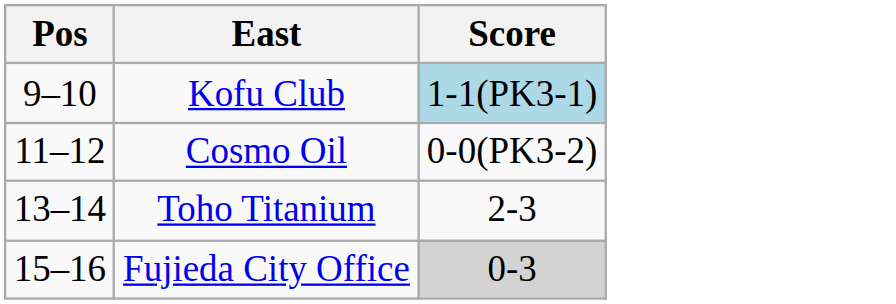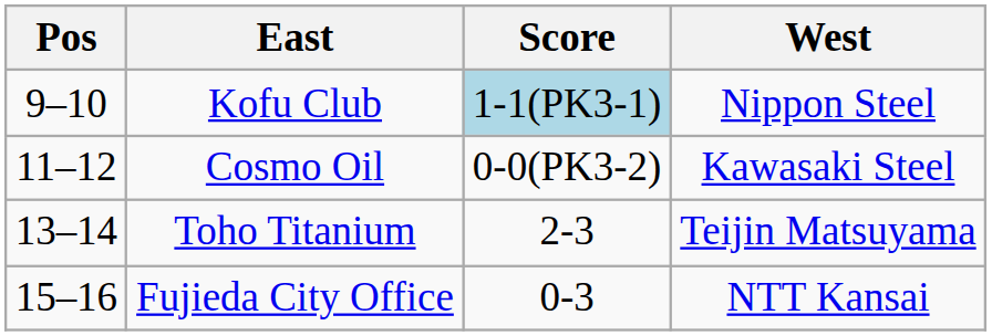+ column: West | Nippon Steel | Kawasaki Steel | Teijin Matsuyama | NTT Kansai
Fujieda City Office | Score: lightgrey background -> no background
